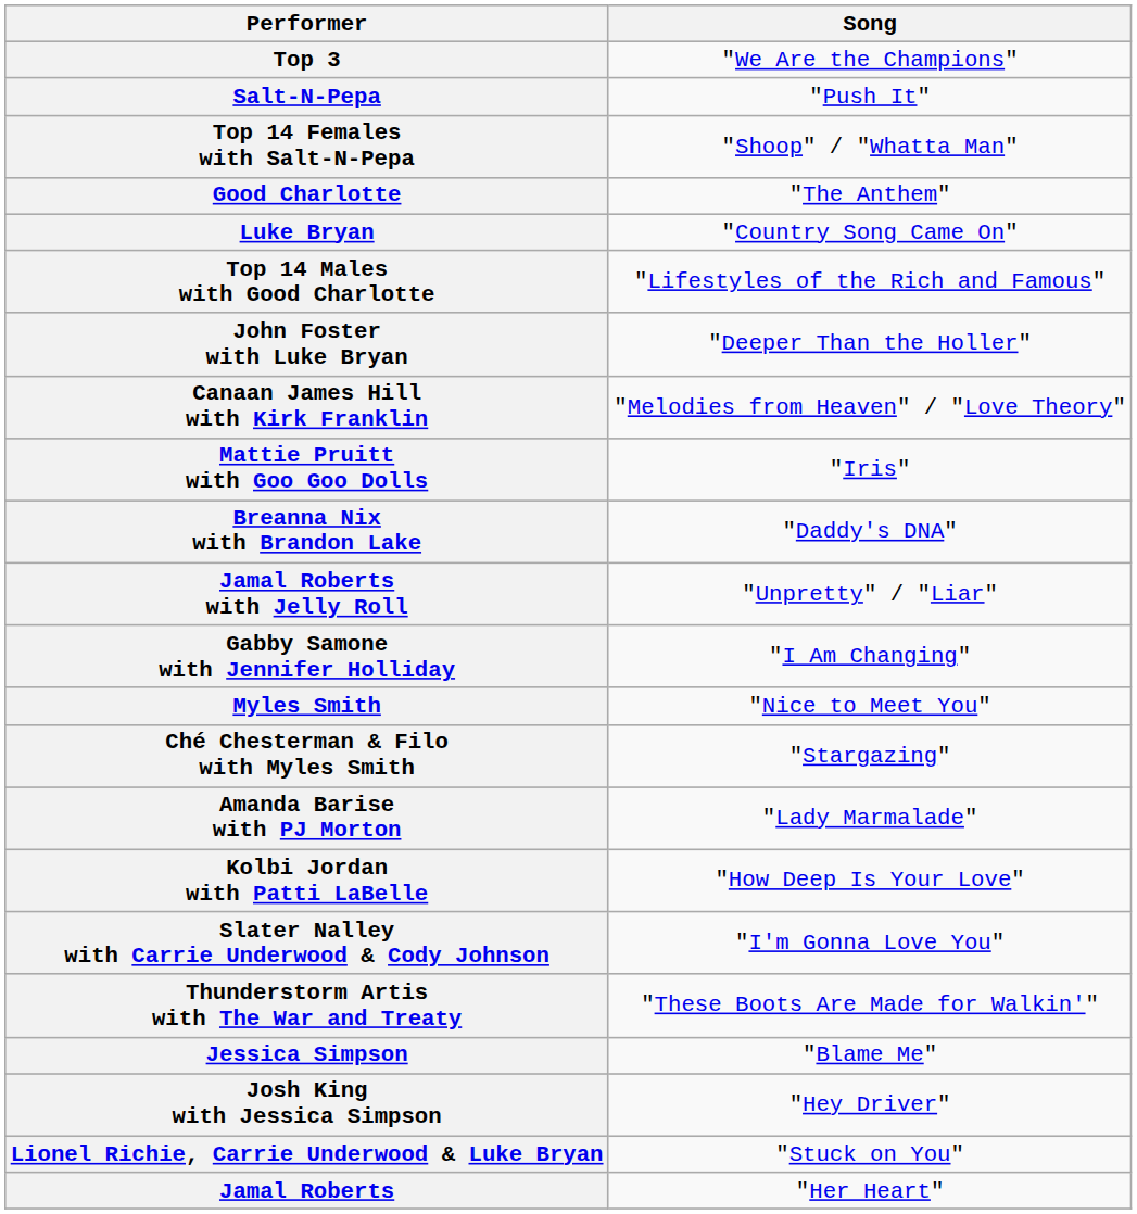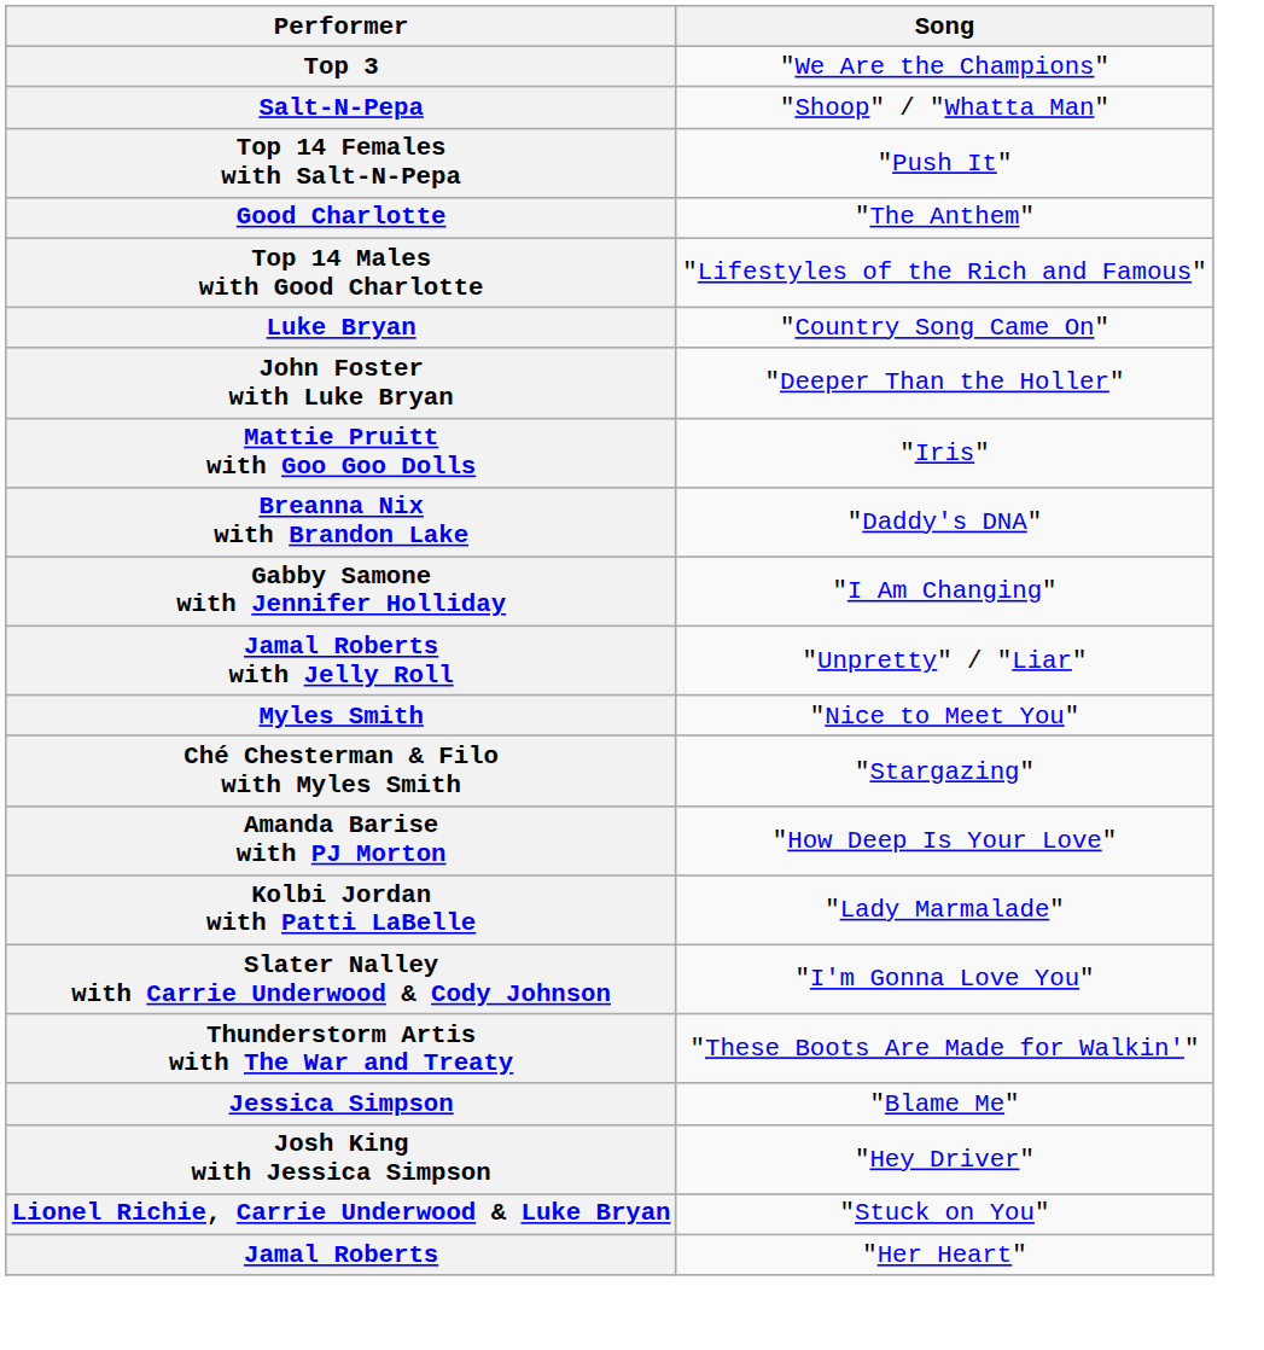Salt-N-Pepa | Song: "Push It" -> "Shoop" / "Whatta Man"
Top 14 Females with Salt-N-Pepa | Song: "Shoop" / "Whatta Man" -> "Push It"
rows swapped: Top 14 Males with Good Charlotte <-> Luke Bryan
- row: Canaan James Hill with Kirk Franklin | "Melodies from Heaven" / "Love Theory"
rows swapped: Gabby Samone with Jennifer Holliday <-> Jamal Roberts with Jelly Roll
Amanda Barise with PJ Morton | Song: "Lady Marmalade" -> "How Deep Is Your Love"
Kolbi Jordan with Patti LaBelle | Song: "How Deep Is Your Love" -> "Lady Marmalade"
